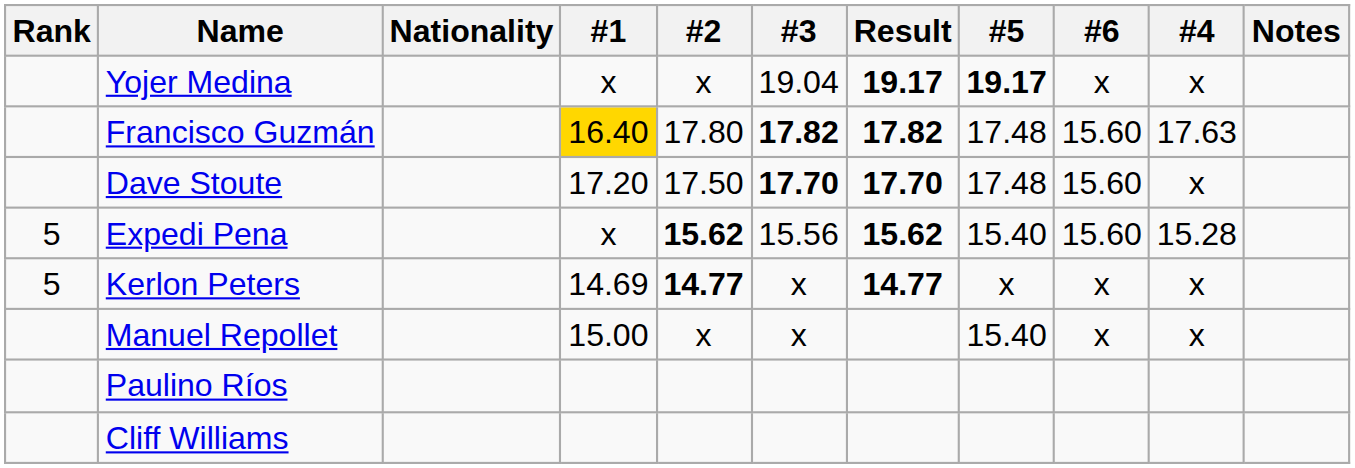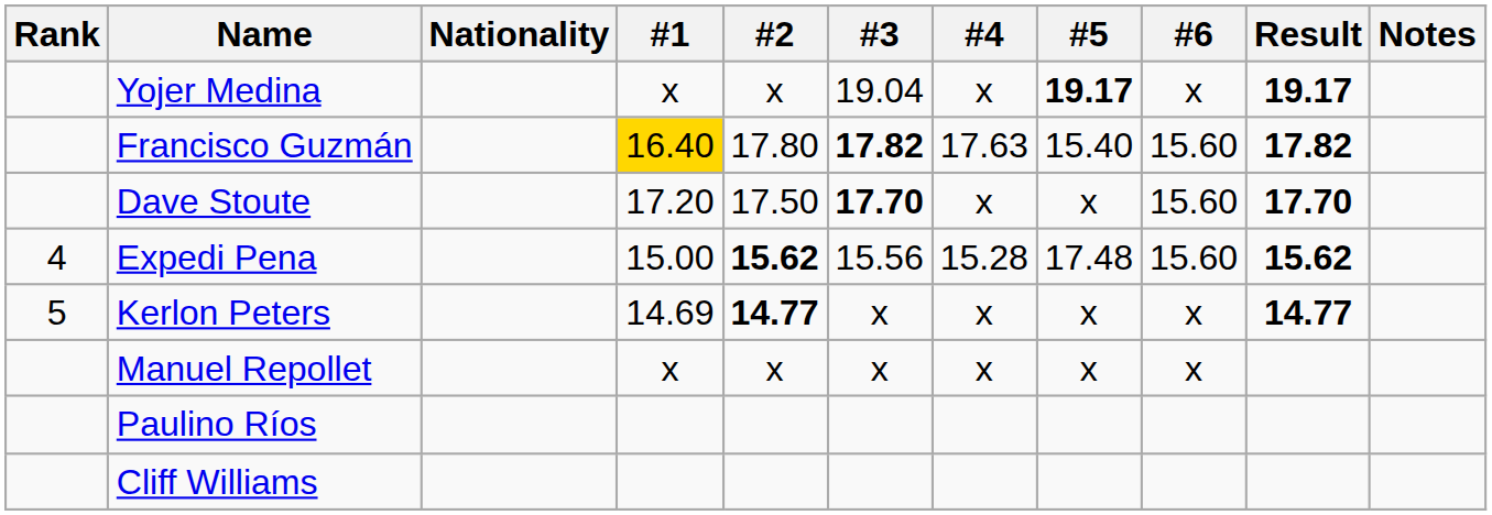columns swapped: #4 <-> Result
Francisco Guzmán | #5: 17.48 -> 15.40
Dave Stoute | #5: 17.48 -> x
Expedi Pena | Rank: 5 -> 4
Expedi Pena | #1: x -> 15.00
Expedi Pena | #5: 15.40 -> 17.48
Manuel Repollet | #1: 15.00 -> x
Manuel Repollet | #5: 15.40 -> x
